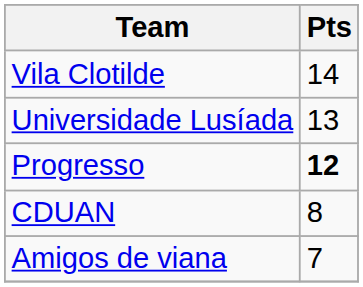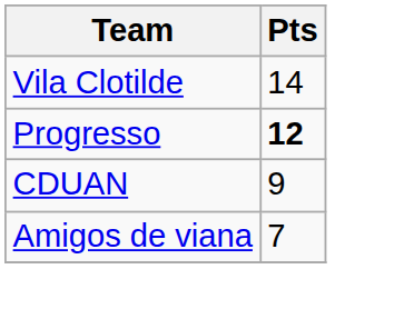- row: Universidade Lusíada | 13
CDUAN | Pts: 8 -> 9
